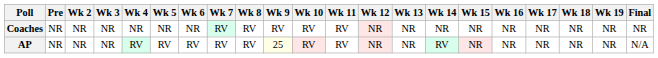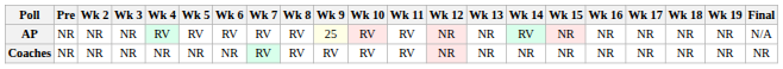rows swapped: AP <-> Coaches
